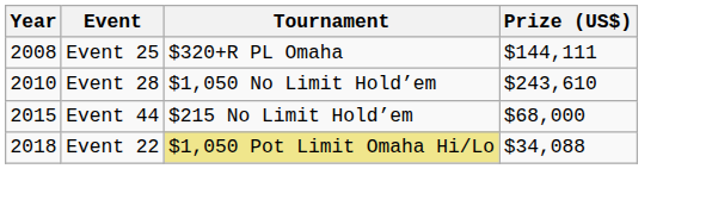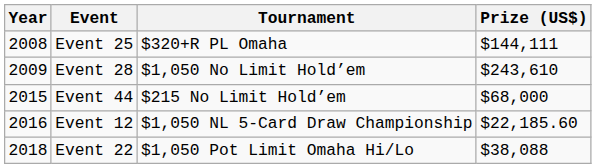Event 28 | Year: 2010 -> 2009
+ row: 2016 | Event 12 | $1,050 NL 5-Card Draw Championship | $22,185.60
Event 22 | Tournament: khaki background -> no background
Event 22 | Prize (US$): $34,088 -> $38,088
